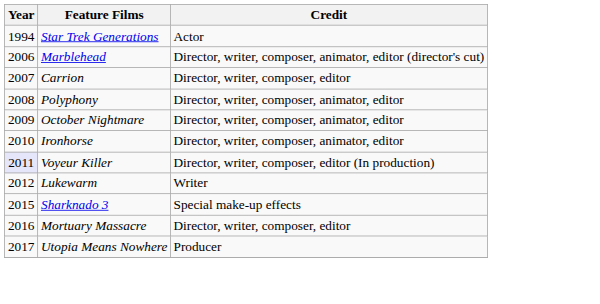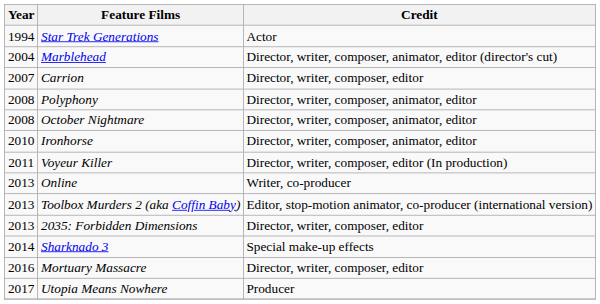Marblehead | Year: 2006 -> 2004
October Nightmare | Year: 2009 -> 2008
Voyeur Killer | Year: lavender background -> no background
- row: 2012 | Lukewarm | Writer
+ row: 2013 | Online | Writer, co-producer
+ row: 2013 | Toolbox Murders 2 (aka Coffin Baby) | Editor, stop-motion animator, co-producer (international version)
+ row: 2013 | 2035: Forbidden Dimensions | Director, writer, composer, editor
Sharknado 3 | Year: 2015 -> 2014
